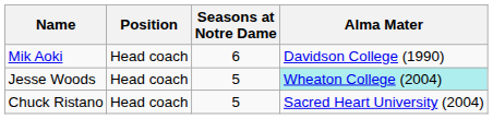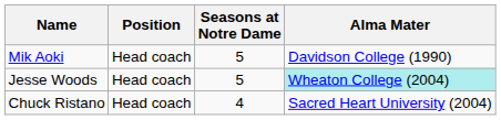Mik Aoki | Seasons at Notre Dame: 6 -> 5
Chuck Ristano | Seasons at Notre Dame: 5 -> 4
